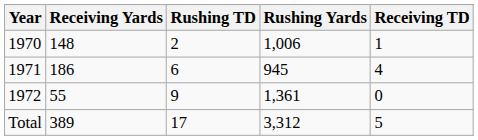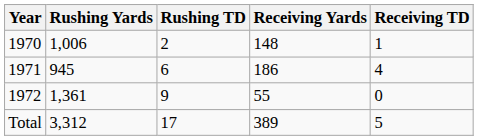columns swapped: Rushing Yards <-> Receiving Yards
